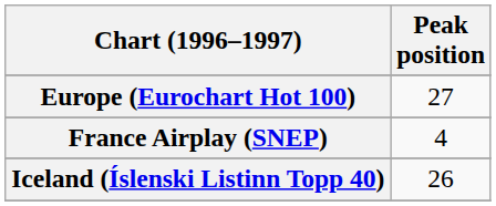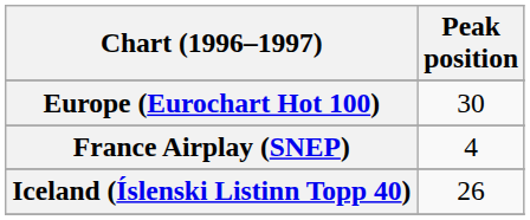Europe (Eurochart Hot 100) | Peak position: 27 -> 30
